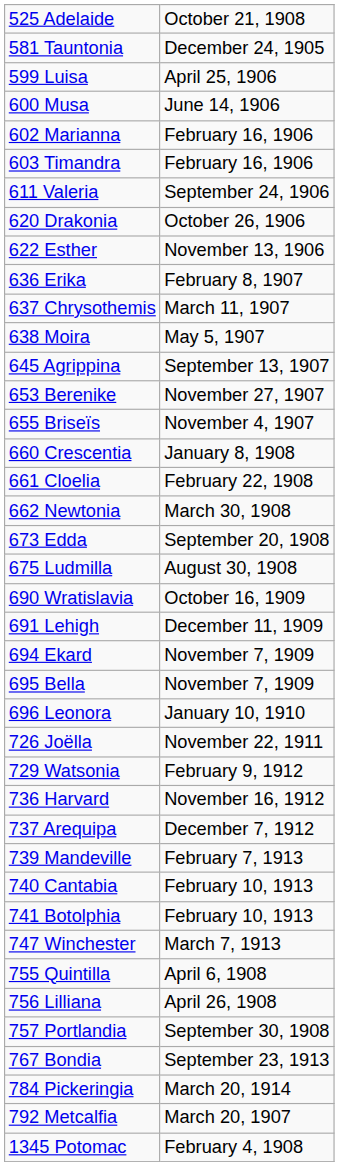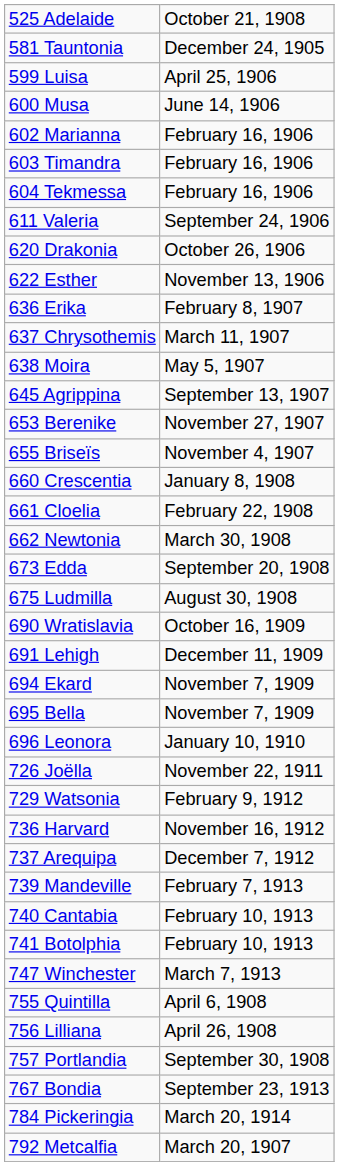+ row: 604 Tekmessa | February 16, 1906
- row: 1345 Potomac | February 4, 1908
